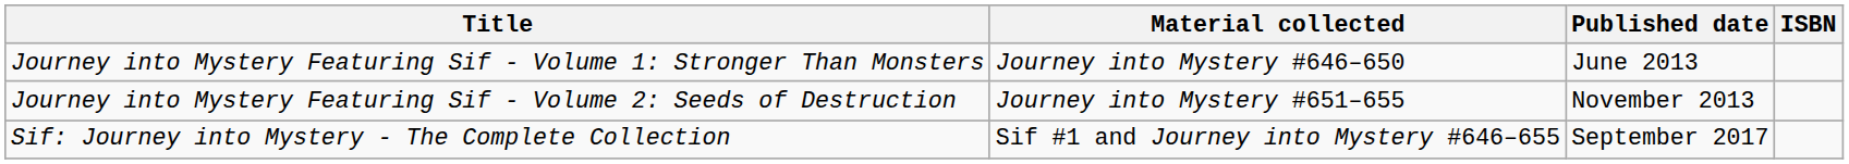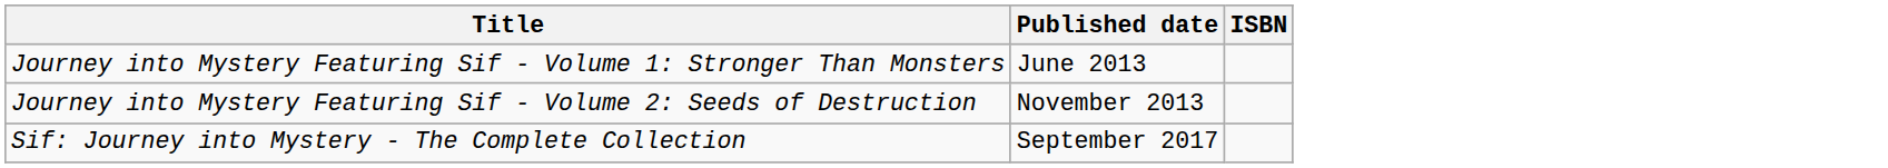- column: Material collected | Journey into Mystery #646–650 | Journey into Mystery #651–655 | Sif #1 and Journey into Mystery #646–655
